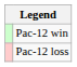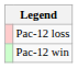rows swapped: Pac-12 win <-> Pac-12 loss
